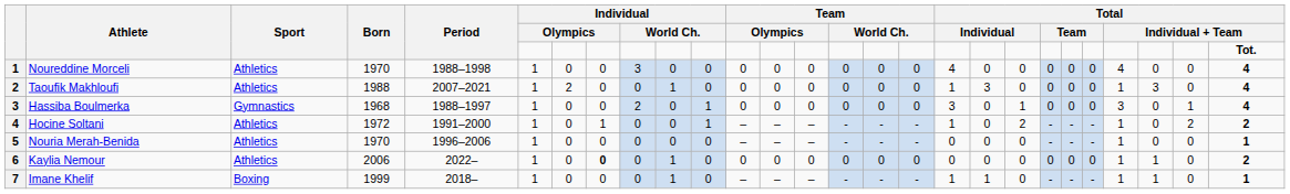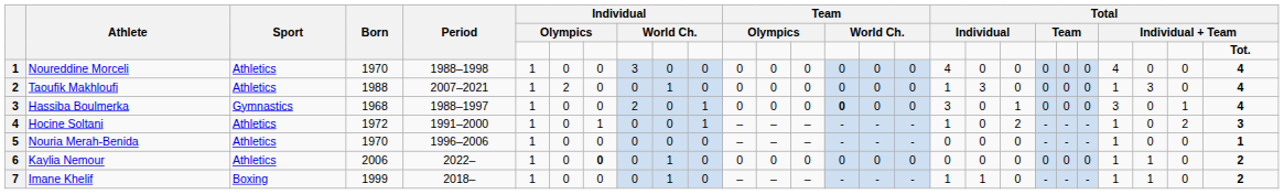Hassiba Boulmerka | column 15: normal -> bold
Hocine Soltani | column 27: 2 -> 3
Imane Khelif | column 27: 1 -> 2
